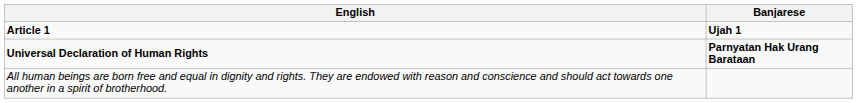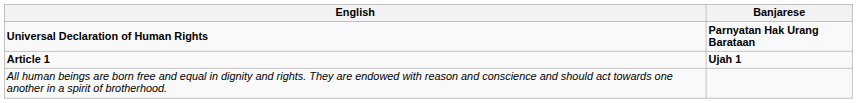rows swapped: Universal Declaration of Human Rights <-> Article 1
